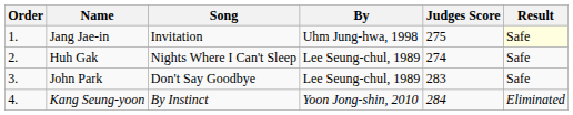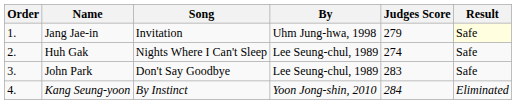Jang Jae-in | Judges Score: 275 -> 279
